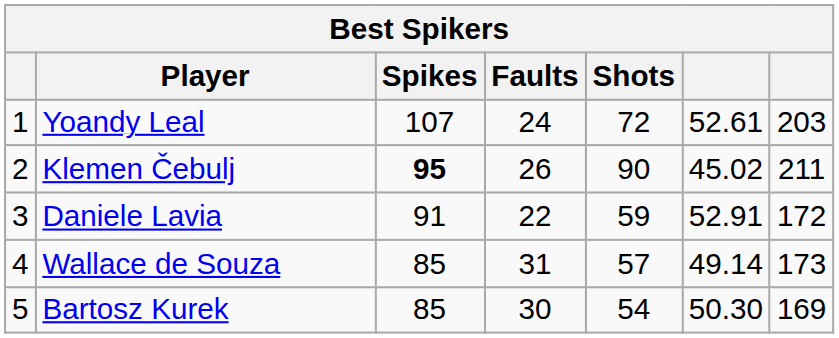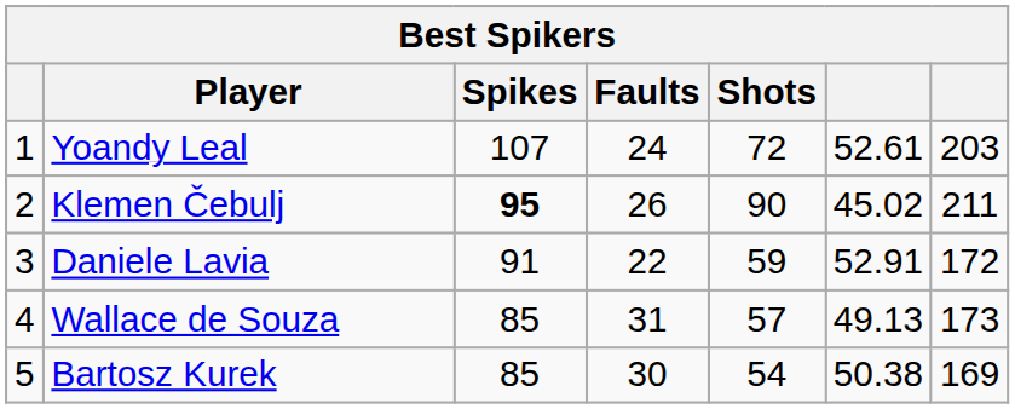Wallace de Souza | column 6: 49.14 -> 49.13
Bartosz Kurek | column 6: 50.30 -> 50.38
